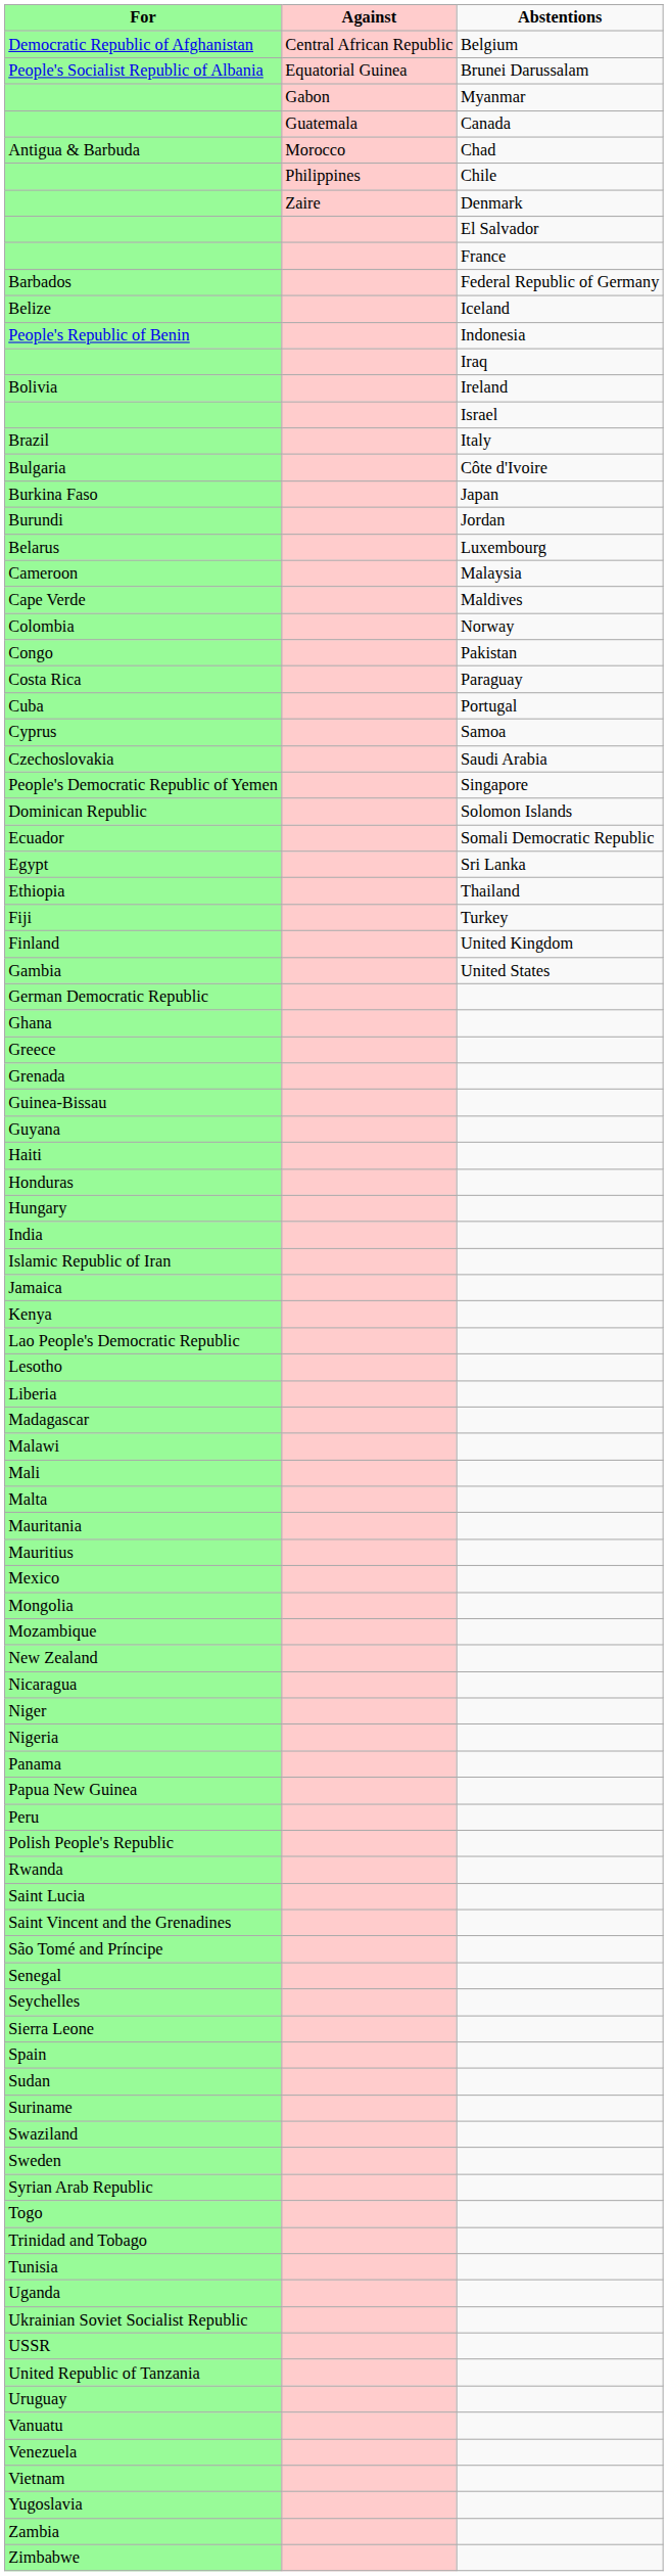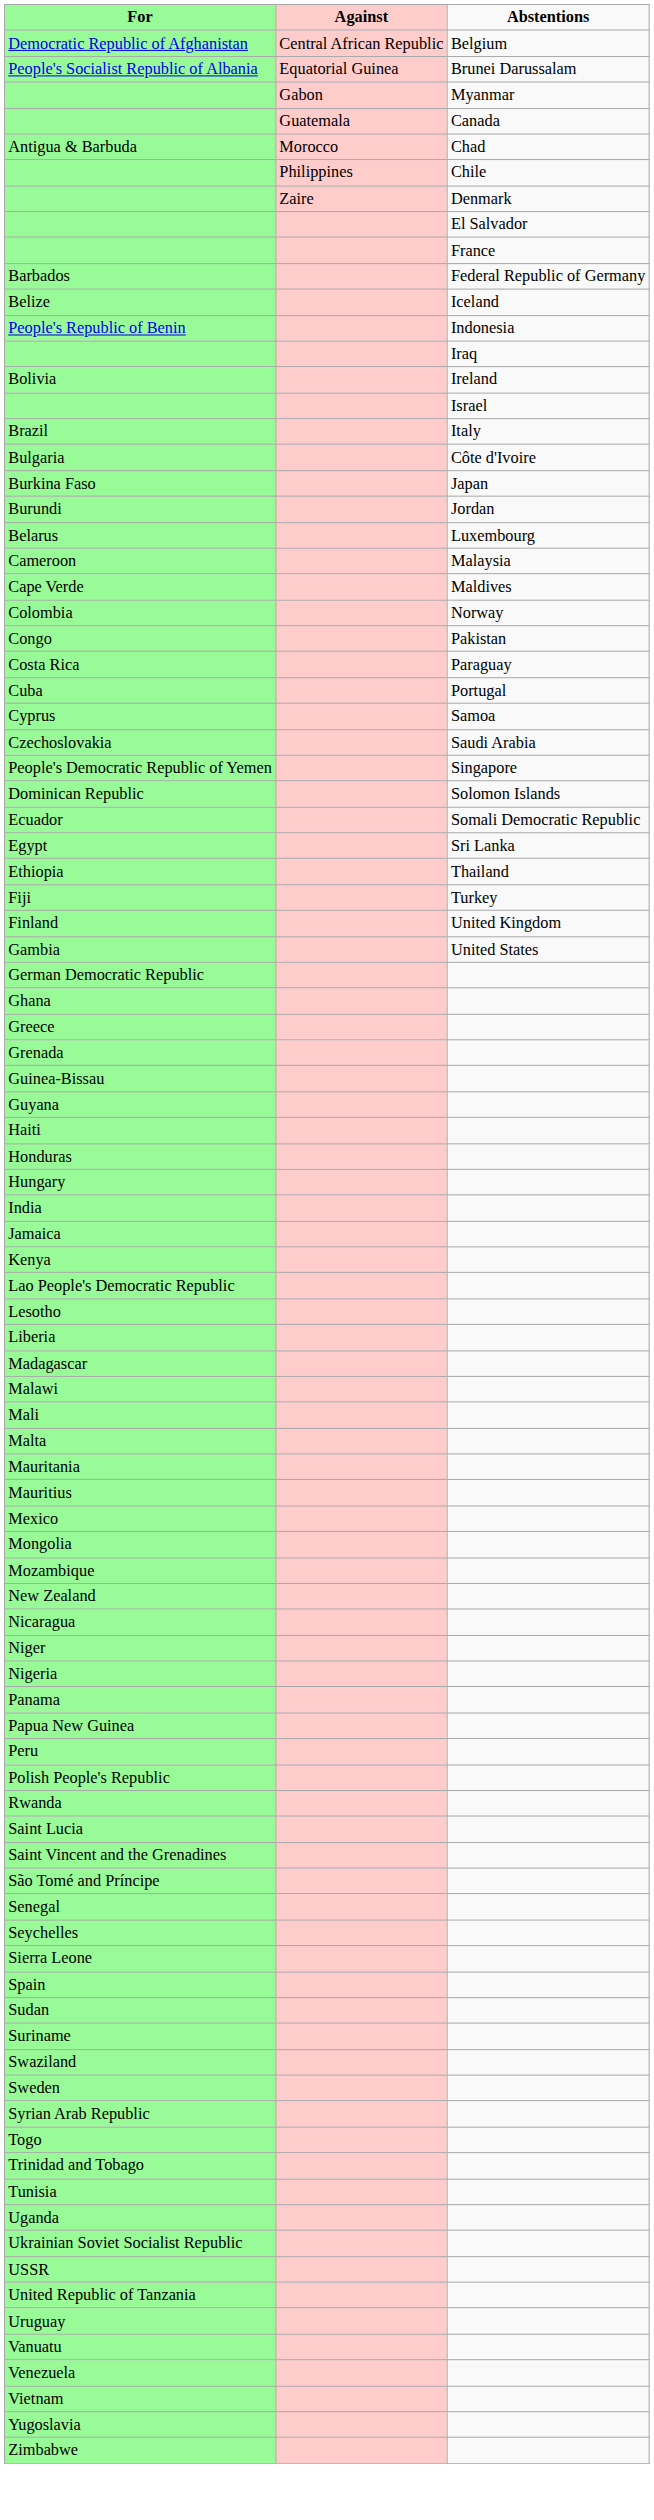- row: Islamic Republic of Iran
- row: Zambia
